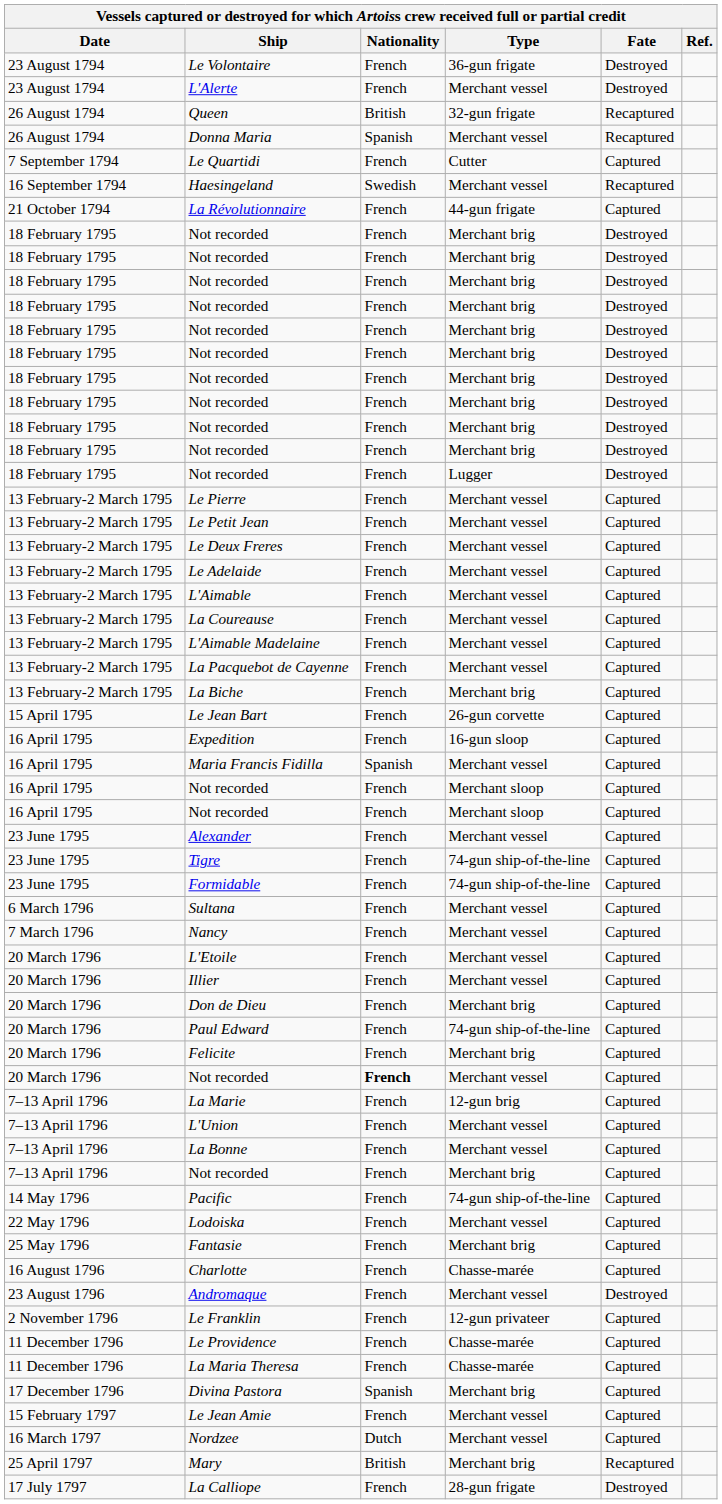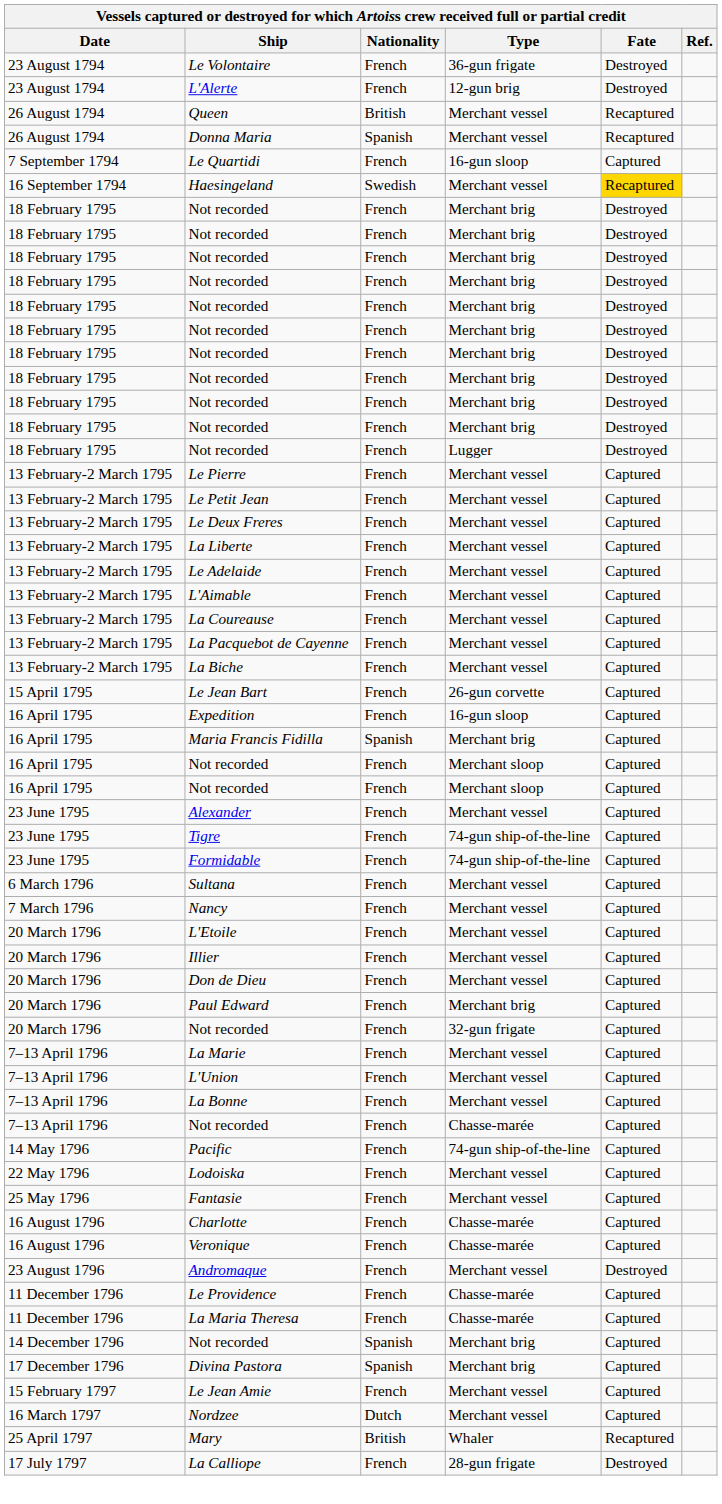L'Alerte | Type: Merchant vessel -> 12-gun brig
Queen | Type: 32-gun frigate -> Merchant vessel
Le Quartidi | Type: Cutter -> 16-gun sloop
Haesingeland | Fate: no background -> gold background
- row: 21 October 1794 | La Révolutionnaire | French | 44-gun frigate | Captured
+ row: 13 February-2 March 1795 | La Liberte | French | Merchant vessel | Captured
- row: 13 February-2 March 1795 | L'Aimable Madelaine | French | Merchant vessel | Captured
La Biche | Type: Merchant brig -> Merchant vessel
Maria Francis Fidilla | Type: Merchant vessel -> Merchant brig
Don de Dieu | Type: Merchant brig -> Merchant vessel
Paul Edward | Type: 74-gun ship-of-the-line -> Merchant brig
- row: 20 March 1796 | Felicite | French | Merchant brig | Captured
20 March 1796 / Not recorded | Nationality: bold -> normal
20 March 1796 / Not recorded | Type: Merchant vessel -> 32-gun frigate
La Marie | Type: 12-gun brig -> Merchant vessel
7–13 April 1796 / Not recorded | Type: Merchant brig -> Chasse-marée
Fantasie | Type: Merchant brig -> Merchant vessel
+ row: 16 August 1796 | Veronique | French | Chasse-marée | Captured
- row: 2 November 1796 | Le Franklin | French | 12-gun privateer | Captured
+ row: 14 December 1796 | Not recorded | Spanish | Merchant brig | Captured
Mary | Type: Merchant brig -> Whaler
